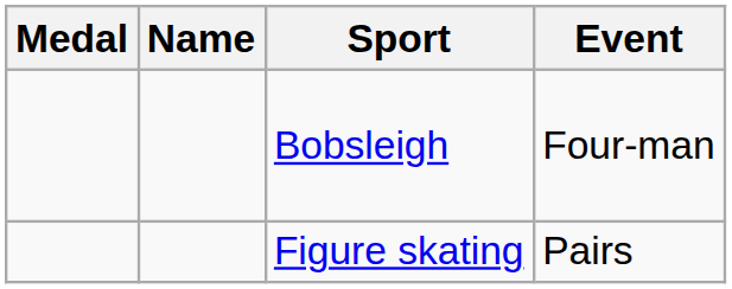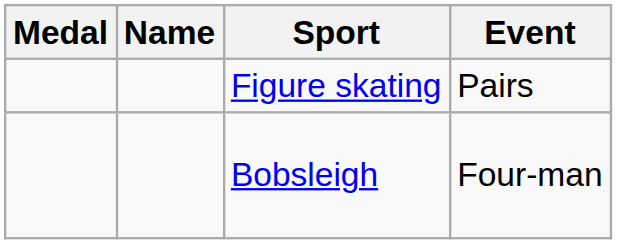rows swapped: Figure skating <-> Bobsleigh
